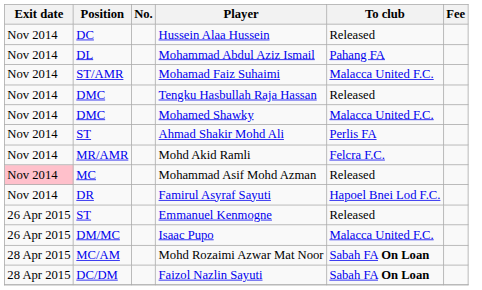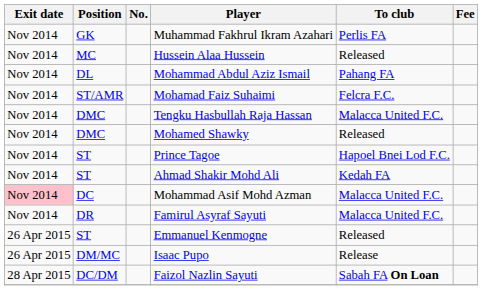+ row: Nov 2014 | GK | Muhammad Fakhrul Ikram Azahari | Perlis FA
Hussein Alaa Hussein | Position: DC -> MC
Mohamad Faiz Suhaimi | To club: Malacca United F.C. -> Felcra F.C.
Tengku Hasbullah Raja Hassan | To club: Released -> Malacca United F.C.
Mohamed Shawky | To club: Malacca United F.C. -> Released
+ row: Nov 2014 | ST | Prince Tagoe | Hapoel Bnei Lod F.C.
Ahmad Shakir Mohd Ali | To club: Perlis FA -> Kedah FA
- row: Nov 2014 | MR/AMR | Mohd Akid Ramli | Felcra F.C.
Mohammad Asif Mohd Azman | Position: MC -> DC
Mohammad Asif Mohd Azman | To club: Released -> Malacca United F.C.
Famirul Asyraf Sayuti | To club: Hapoel Bnei Lod F.C. -> Malacca United F.C.
Isaac Pupo | To club: Malacca United F.C. -> Release
- row: 28 Apr 2015 | MC/AM | Mohd Rozaimi Azwar Mat Noor | Sabah FA On Loan
